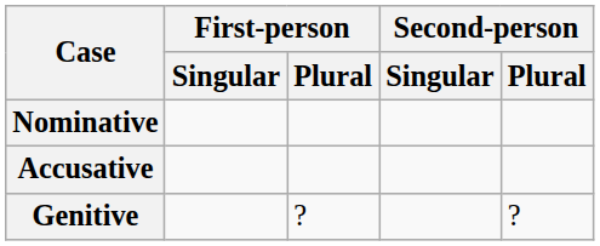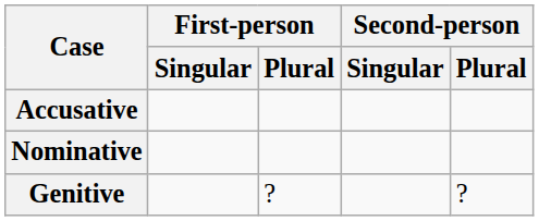rows swapped: Nominative <-> Accusative
